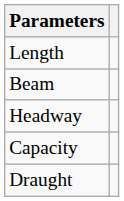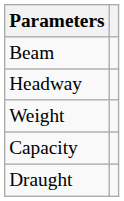- row: Length
+ row: Weight
